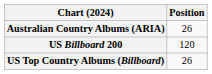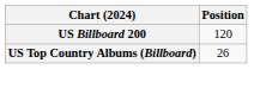- row: Australian Country Albums (ARIA) | 26
